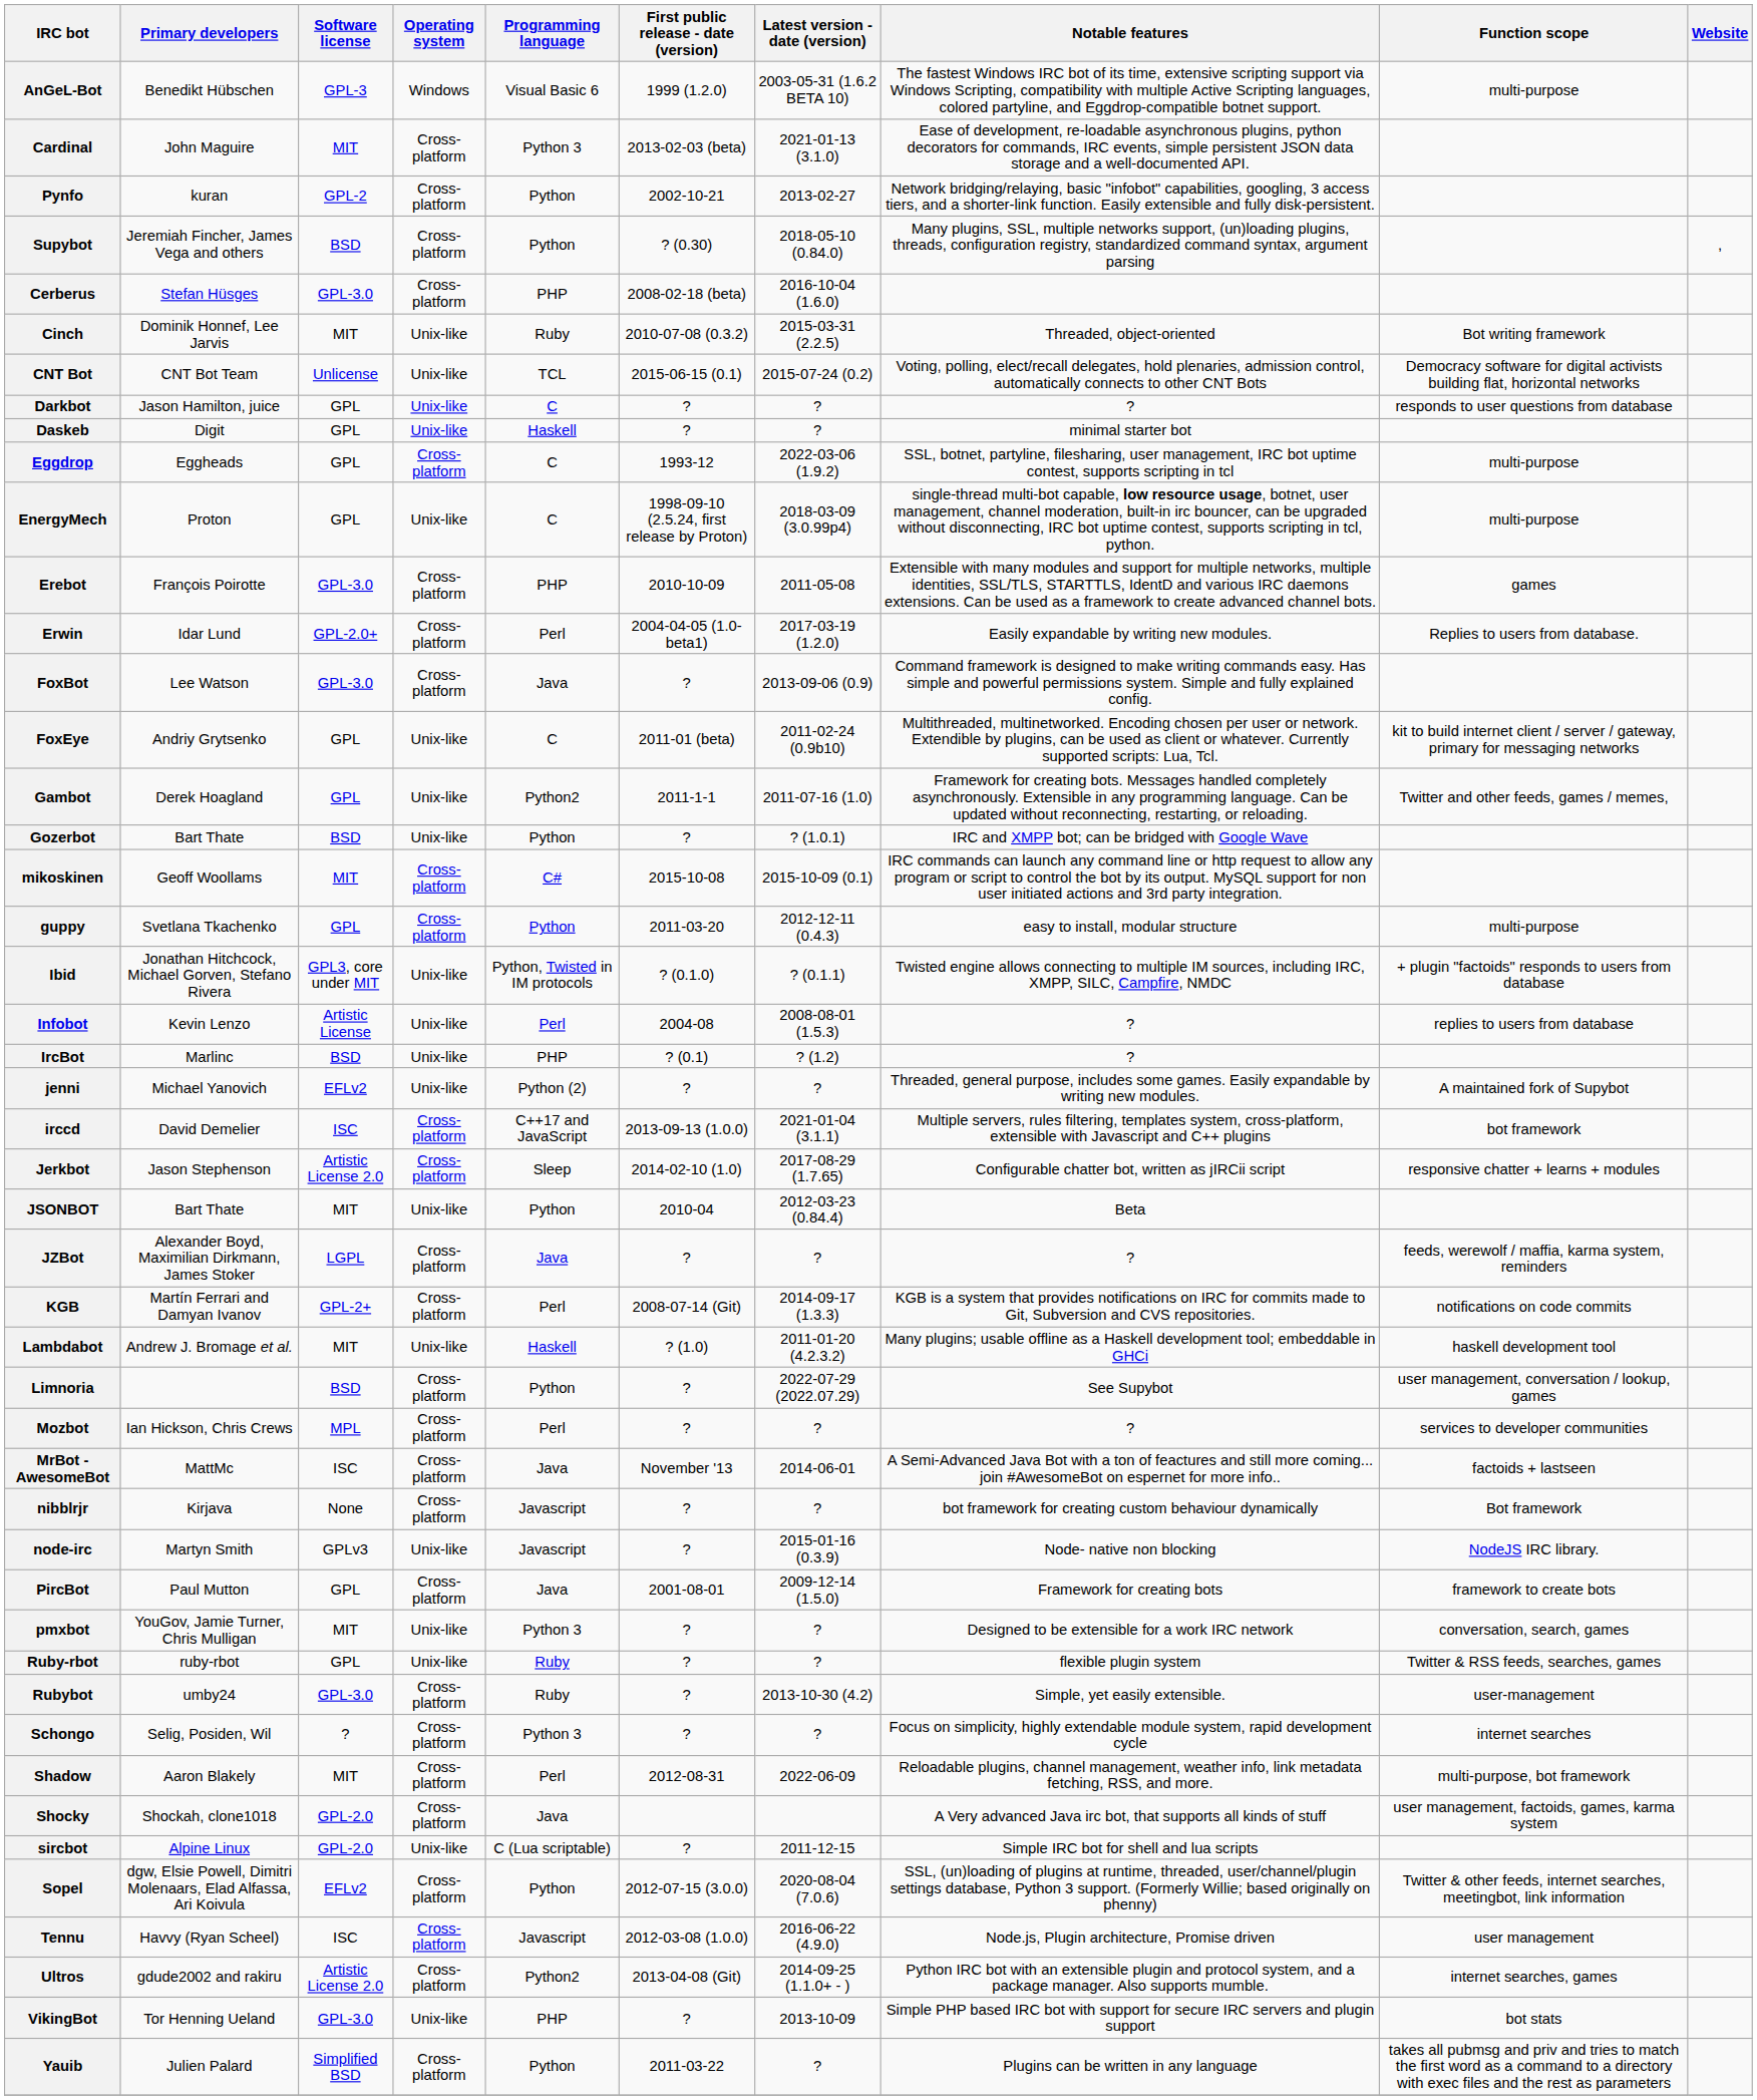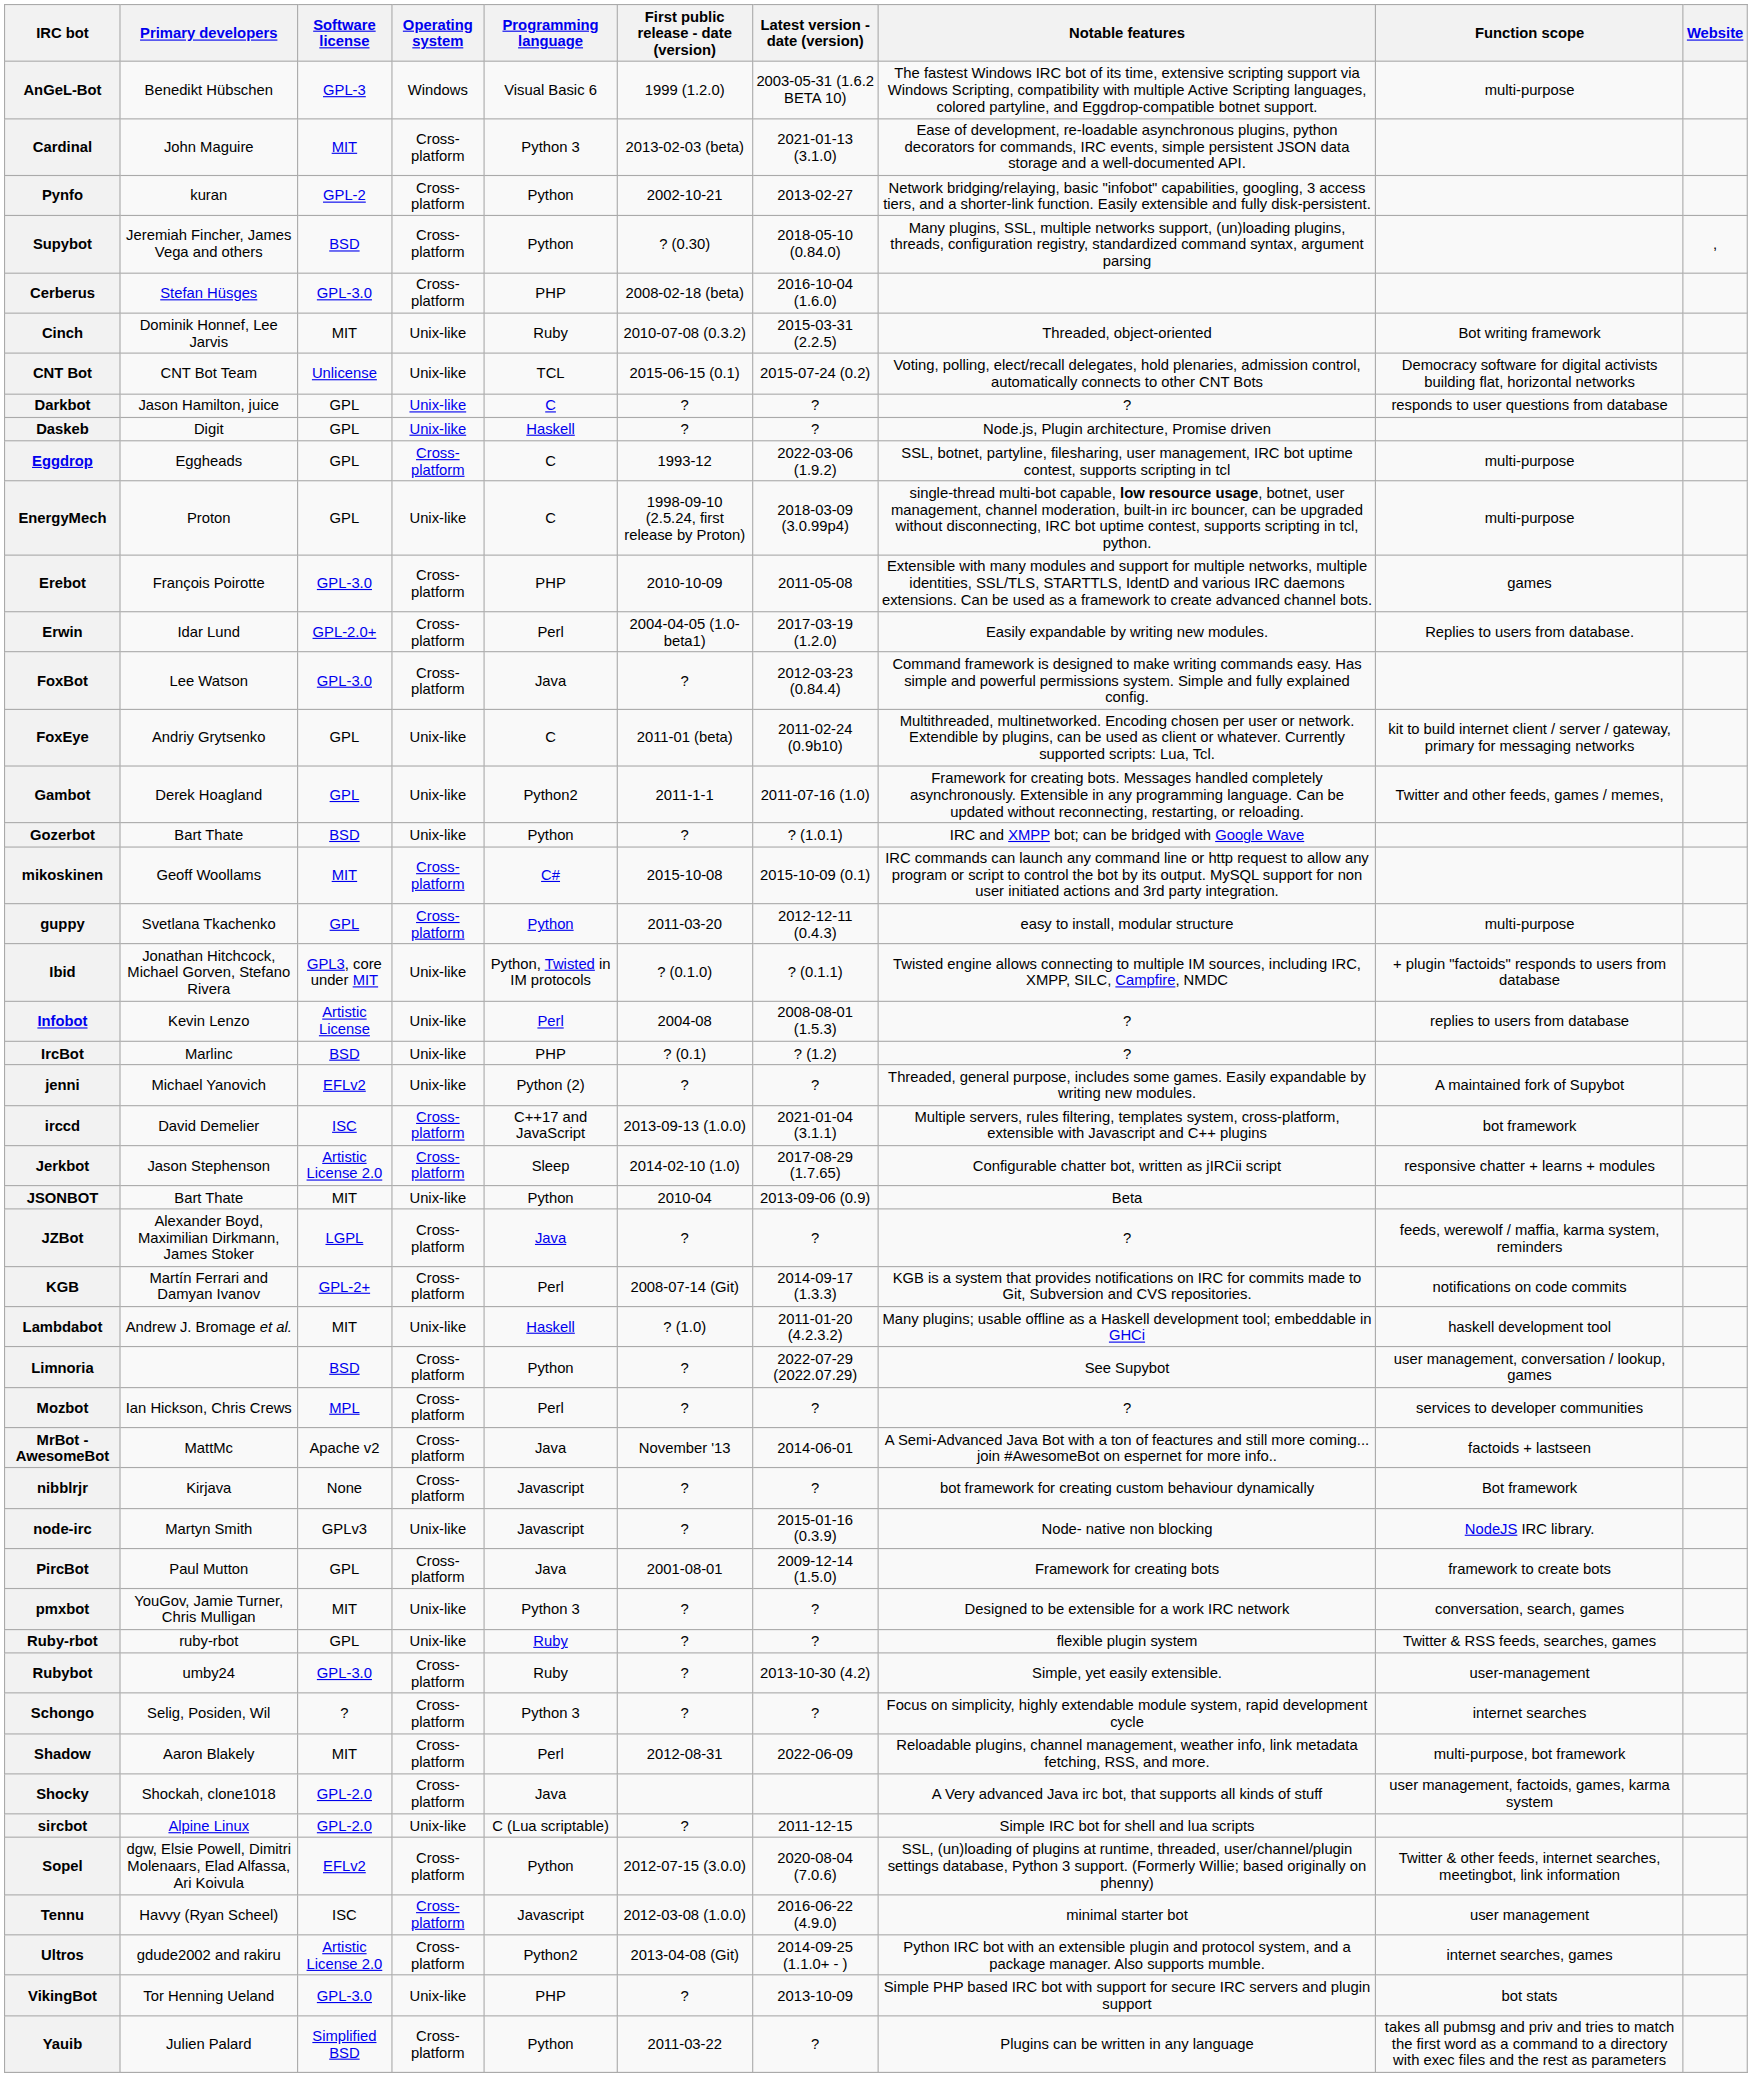Daskeb | Notable features: minimal starter bot -> Node.js, Plugin architecture, Promise driven
FoxBot | Latest version - date (version): 2013-09-06 (0.9) -> 2012-03-23 (0.84.4)
JSONBOT | Latest version - date (version): 2012-03-23 (0.84.4) -> 2013-09-06 (0.9)
MrBot - AwesomeBot | Software license: ISC -> Apache v2
Tennu | Notable features: Node.js, Plugin architecture, Promise driven -> minimal starter bot
